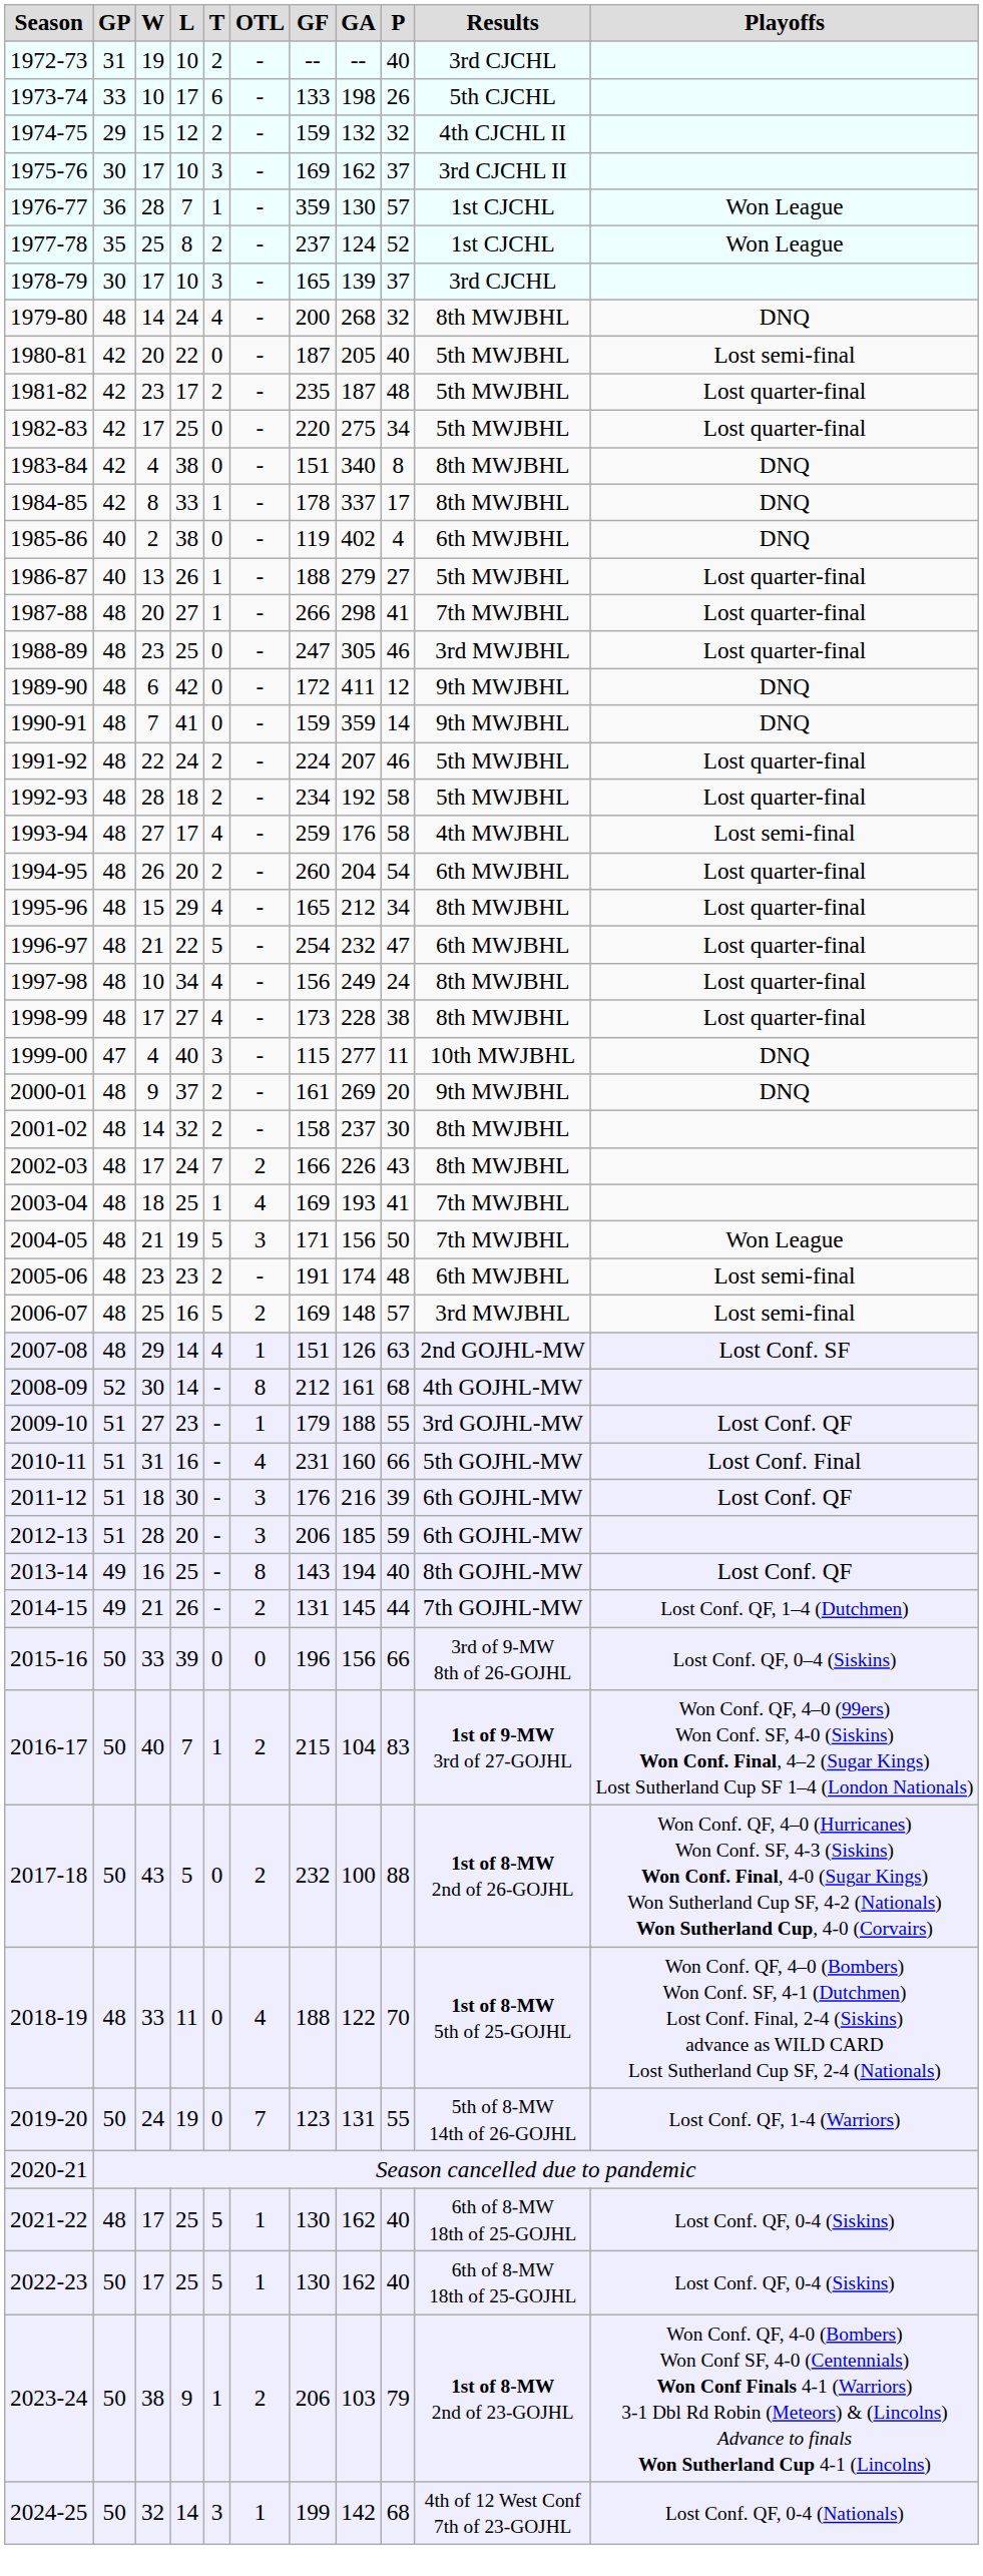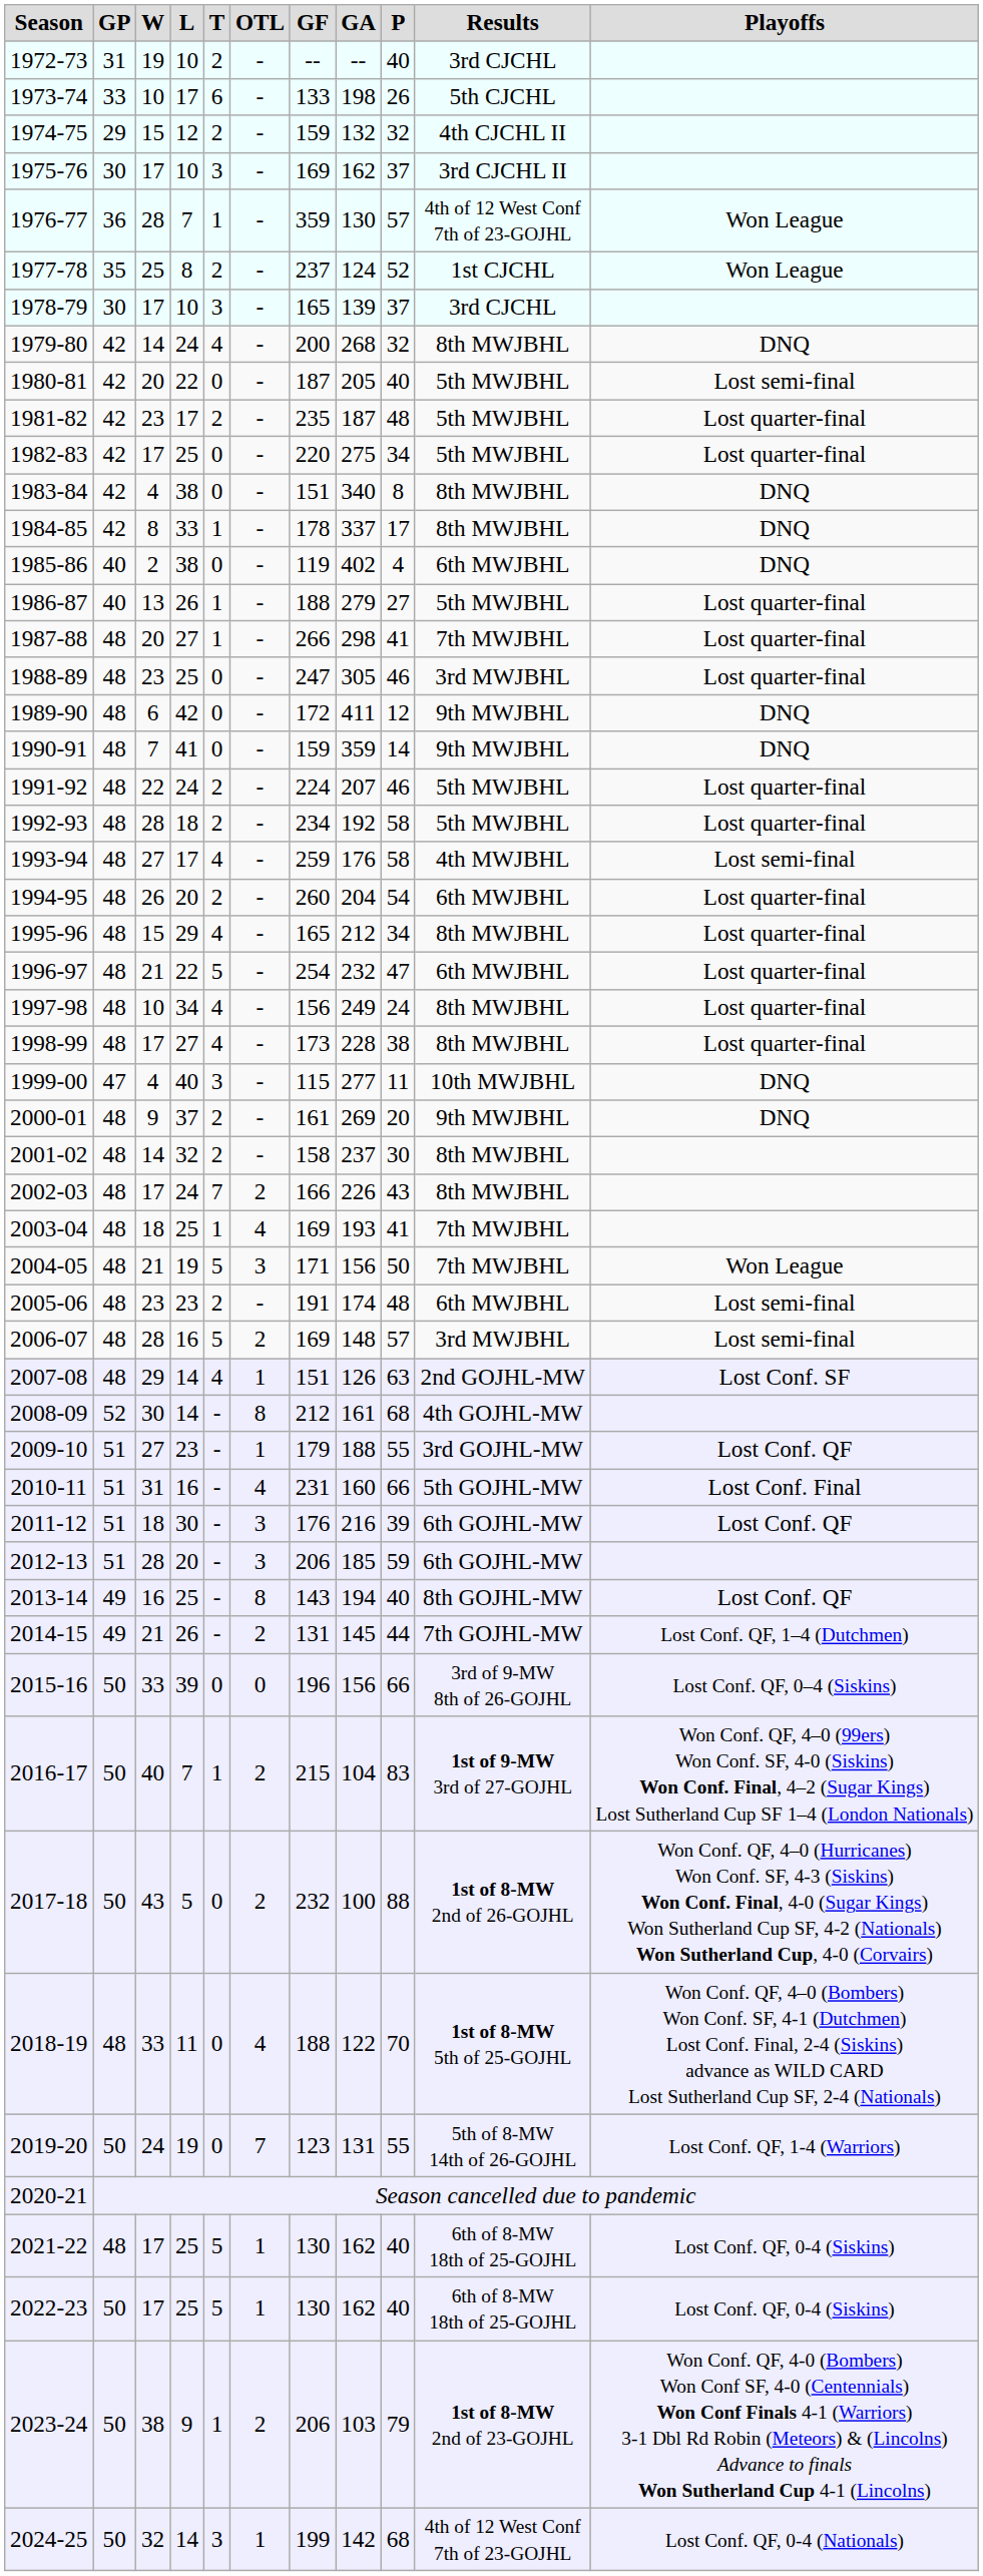1976-77 | Results: 1st CJCHL -> 4th of 12 West Conf 7th of 23-GOJHL
1979-80 | GP: 48 -> 42
2006-07 | W: 25 -> 28
